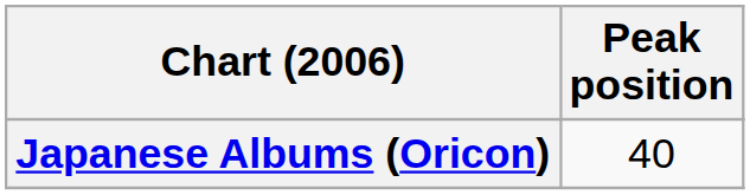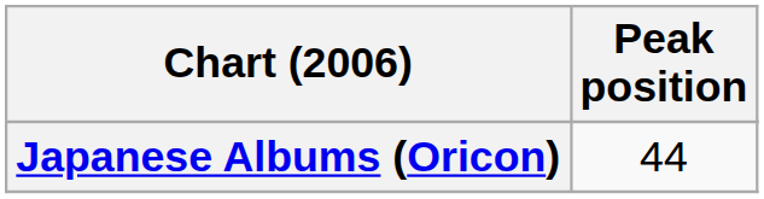Japanese Albums (Oricon) | Peak position: 40 -> 44
